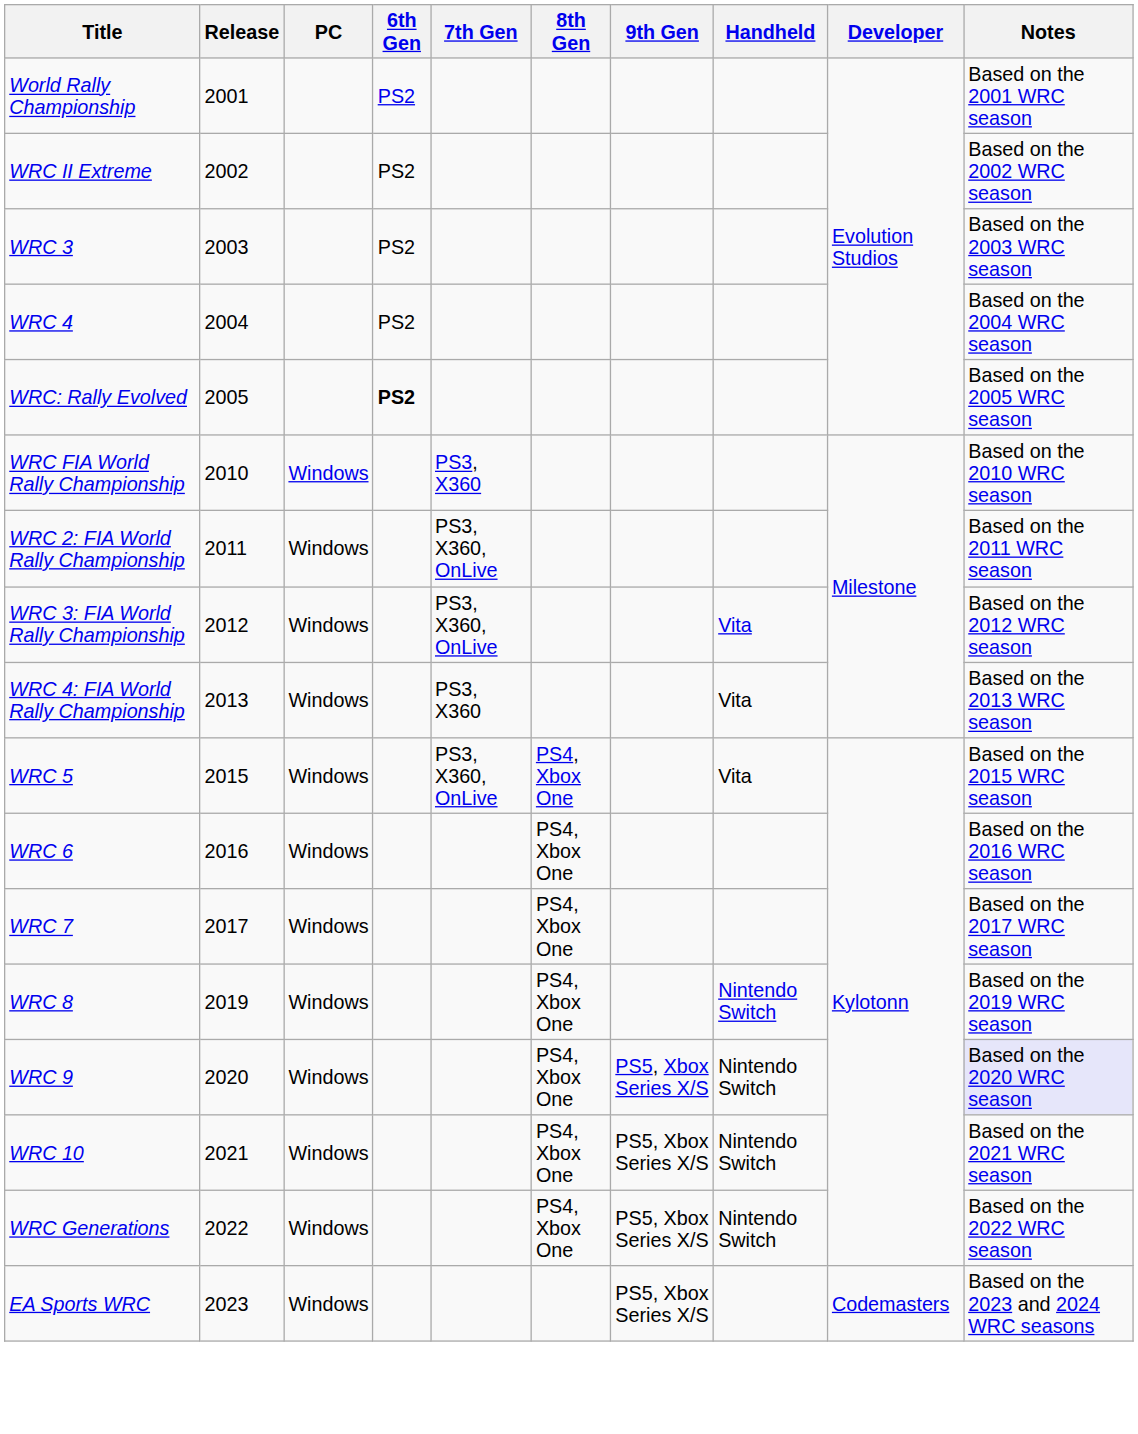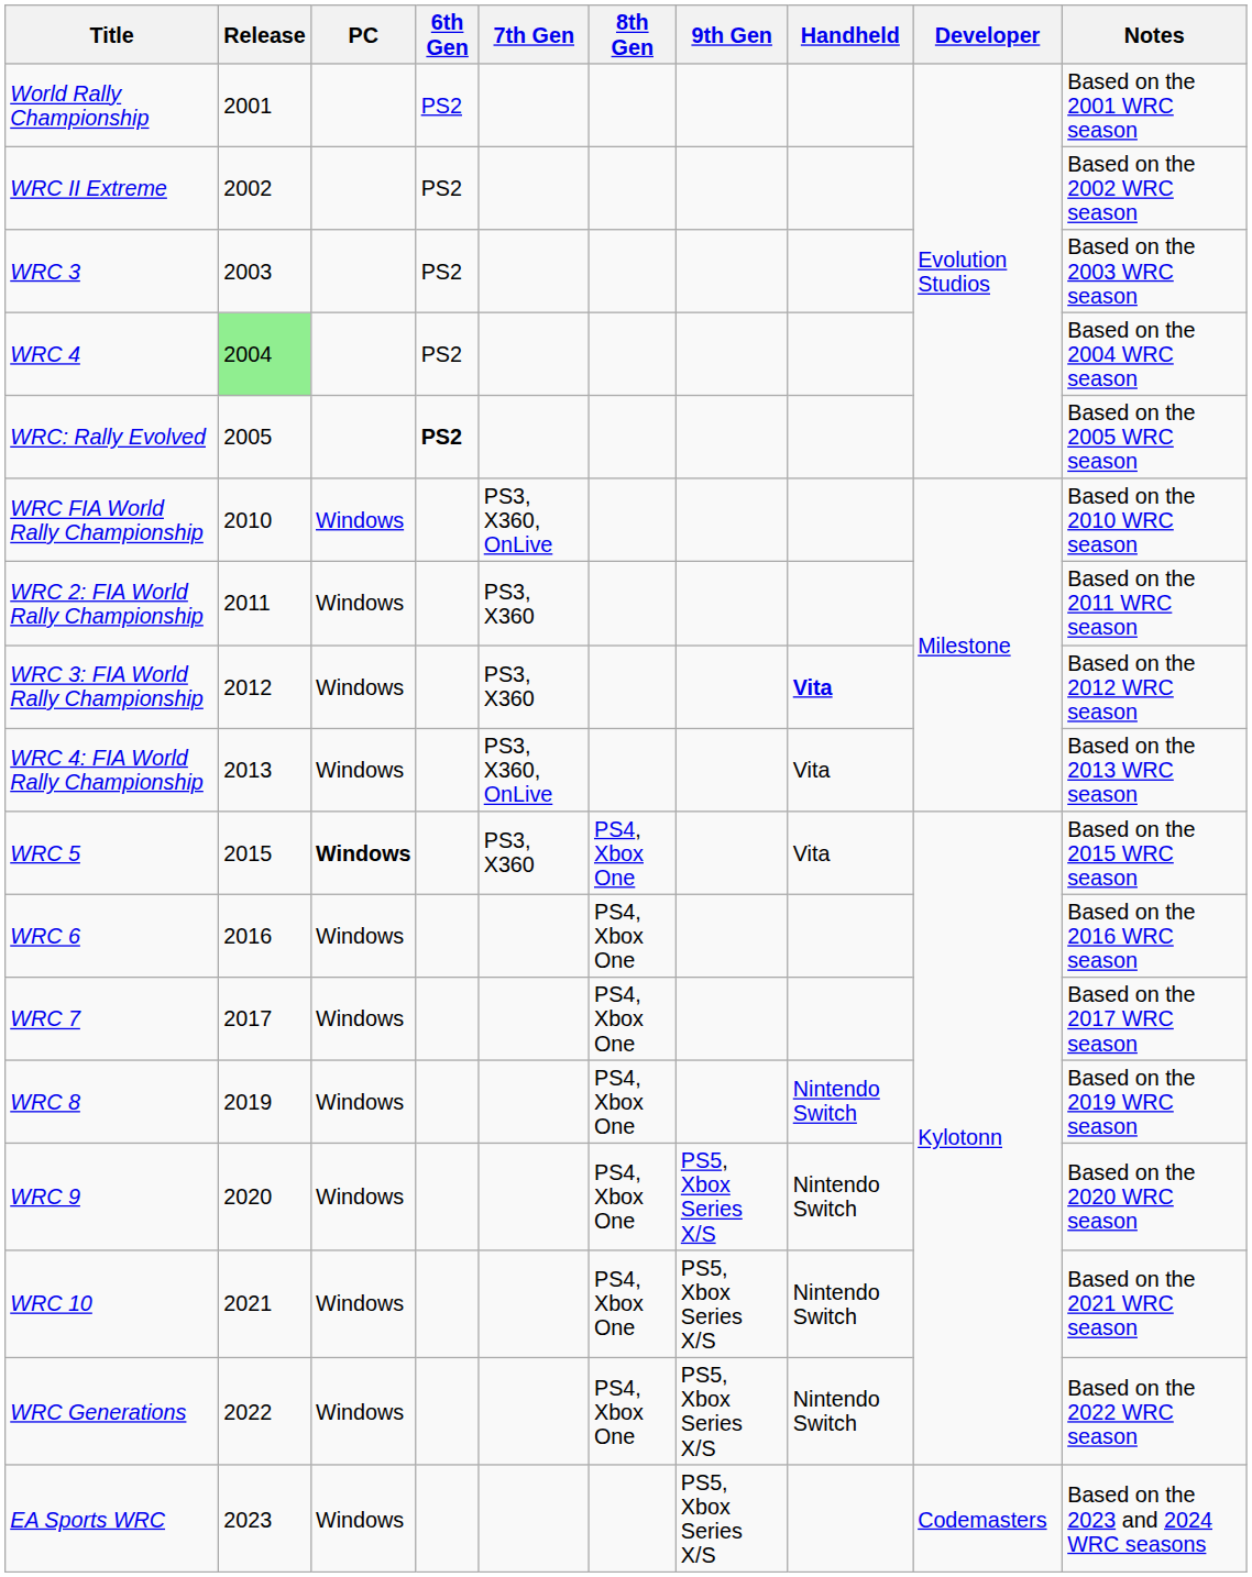WRC 4 | Release: no background -> lightgreen background
WRC FIA World Rally Championship | 7th Gen: PS3, X360 -> PS3, X360, OnLive
WRC 2: FIA World Rally Championship | 7th Gen: PS3, X360, OnLive -> PS3, X360
WRC 3: FIA World Rally Championship | 7th Gen: PS3, X360, OnLive -> PS3, X360
WRC 3: FIA World Rally Championship | Handheld: normal -> bold
WRC 4: FIA World Rally Championship | 7th Gen: PS3, X360 -> PS3, X360, OnLive
WRC 5 | PC: normal -> bold
WRC 5 | 7th Gen: PS3, X360, OnLive -> PS3, X360
WRC 9 | Notes: lavender background -> no background
